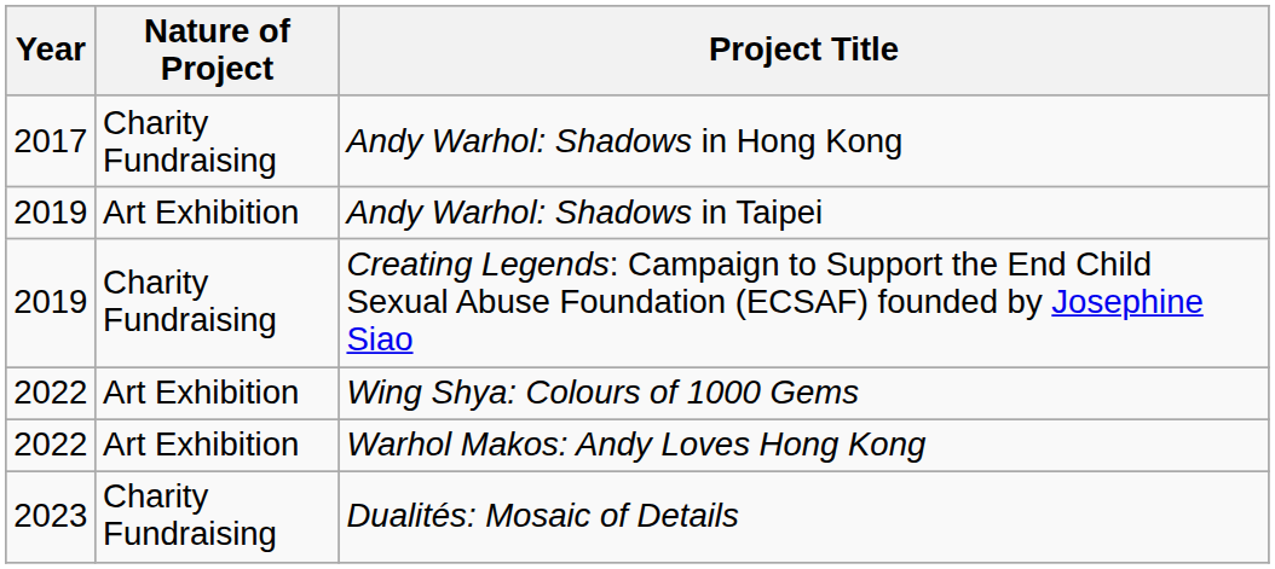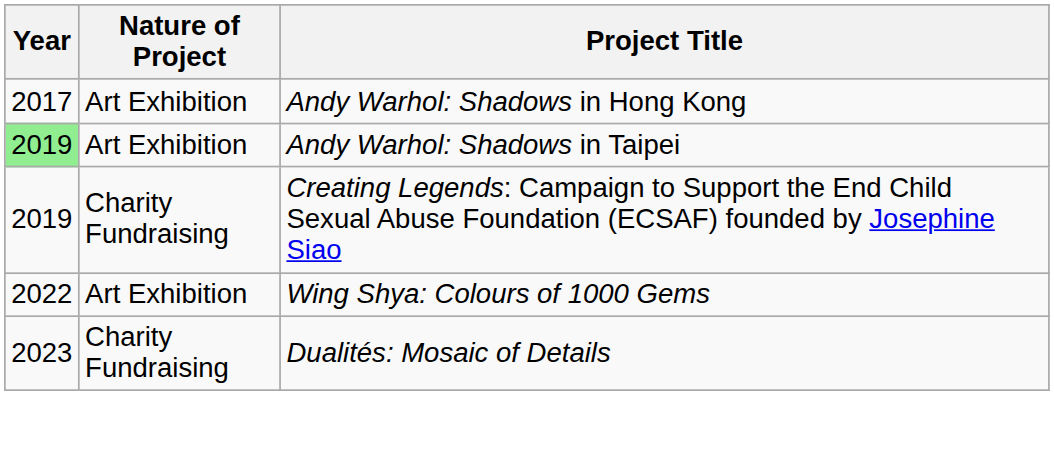Andy Warhol: Shadows in Hong Kong | Nature of Project: Charity Fundraising -> Art Exhibition
Andy Warhol: Shadows in Taipei | Year: no background -> lightgreen background
- row: 2022 | Art Exhibition | Warhol Makos: Andy Loves Hong Kong
